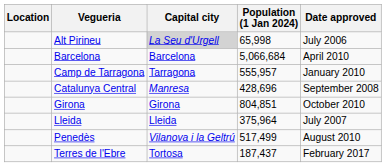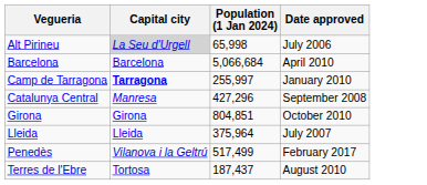- column: Location
Camp de Tarragona | Capital city: normal -> bold
Camp de Tarragona | Population (1 Jan 2024): 555,957 -> 255,997
Catalunya Central | Population (1 Jan 2024): 428,696 -> 427,296
Penedès | Date approved: August 2010 -> February 2017
Terres de l'Ebre | Date approved: February 2017 -> August 2010
